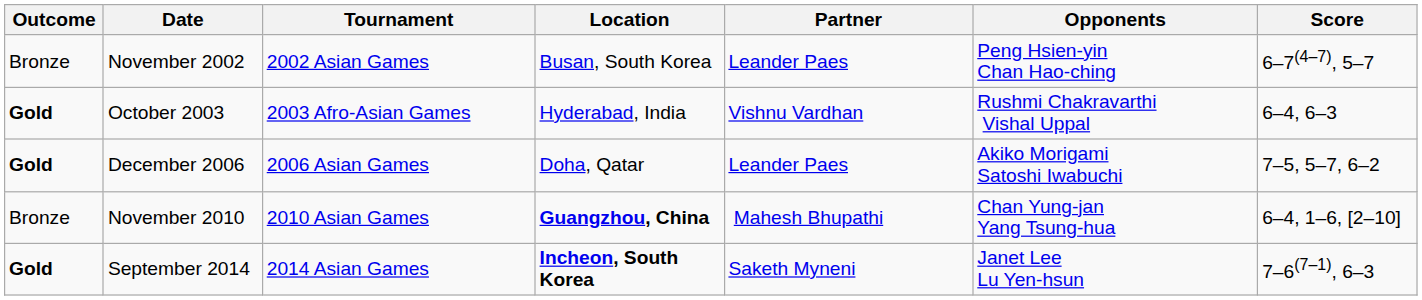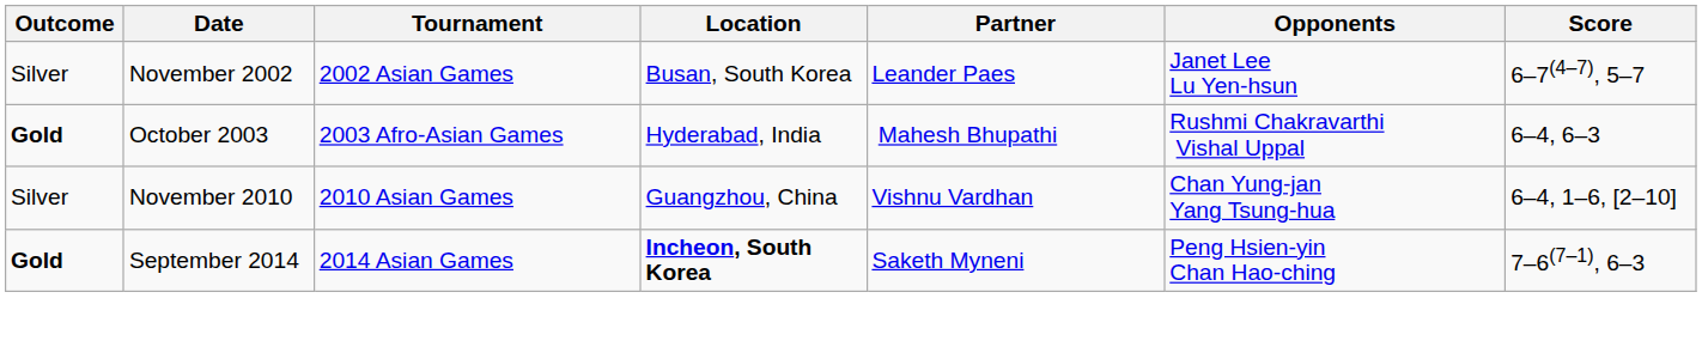November 2002 | Outcome: Bronze -> Silver
November 2002 | Opponents: Peng Hsien-yin Chan Hao-ching -> Janet Lee Lu Yen-hsun
October 2003 | Partner: Vishnu Vardhan -> Mahesh Bhupathi
- row: Gold | December 2006 | 2006 Asian Games | Doha, Qatar | Leander Paes | Akiko Morigami Satoshi Iwabuchi | 7–5, 5–7, 6–2
November 2010 | Outcome: Bronze -> Silver
November 2010 | Location: bold -> normal
November 2010 | Partner: Mahesh Bhupathi -> Vishnu Vardhan
September 2014 | Opponents: Janet Lee Lu Yen-hsun -> Peng Hsien-yin Chan Hao-ching
